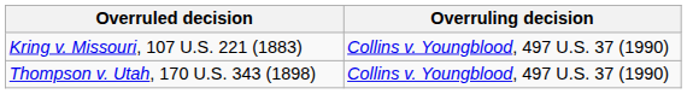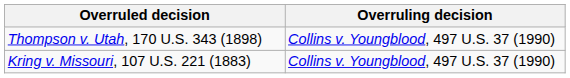rows swapped: Kring v. Missouri, 107 U.S. 221 (1883) <-> Thompson v. Utah, 170 U.S. 343 (1898)
